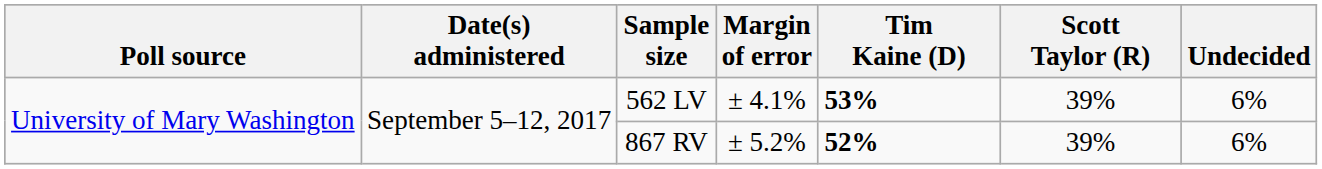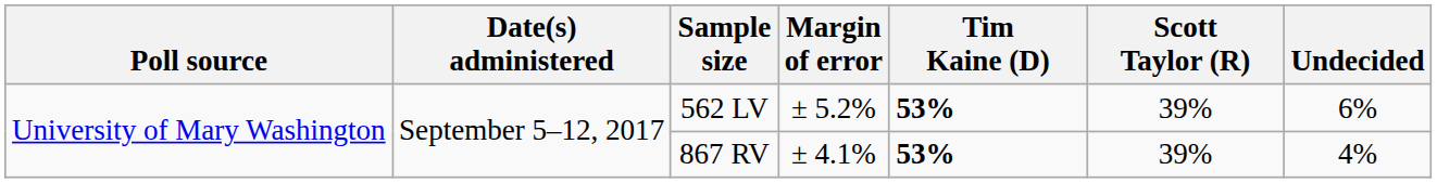562 LV | Margin of error: ± 4.1% -> ± 5.2%
867 RV | Margin of error: ± 5.2% -> ± 4.1%
867 RV | Tim Kaine (D): 52% -> 53%
867 RV | Undecided: 6% -> 4%
